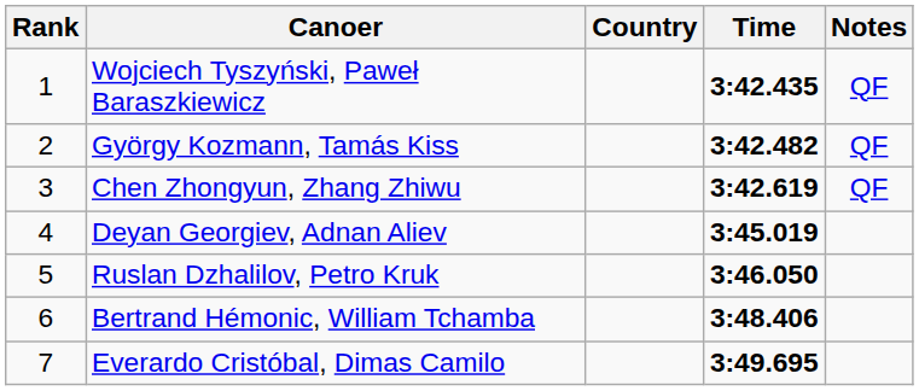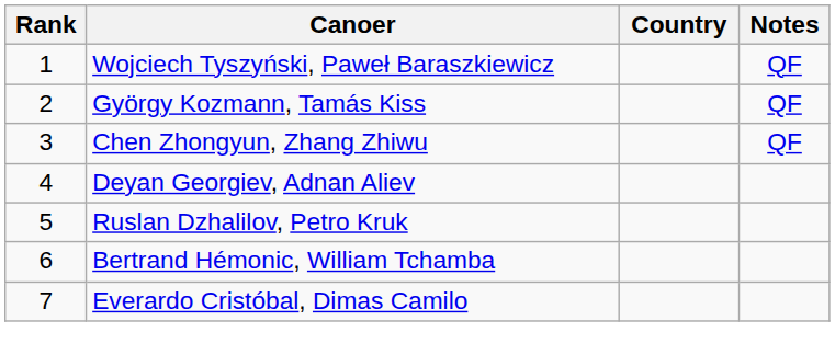- column: Time | 3:42.435 | 3:42.482 | 3:42.619 | 3:45.019 | 3:46.050 | 3:48.406 | 3:49.695
